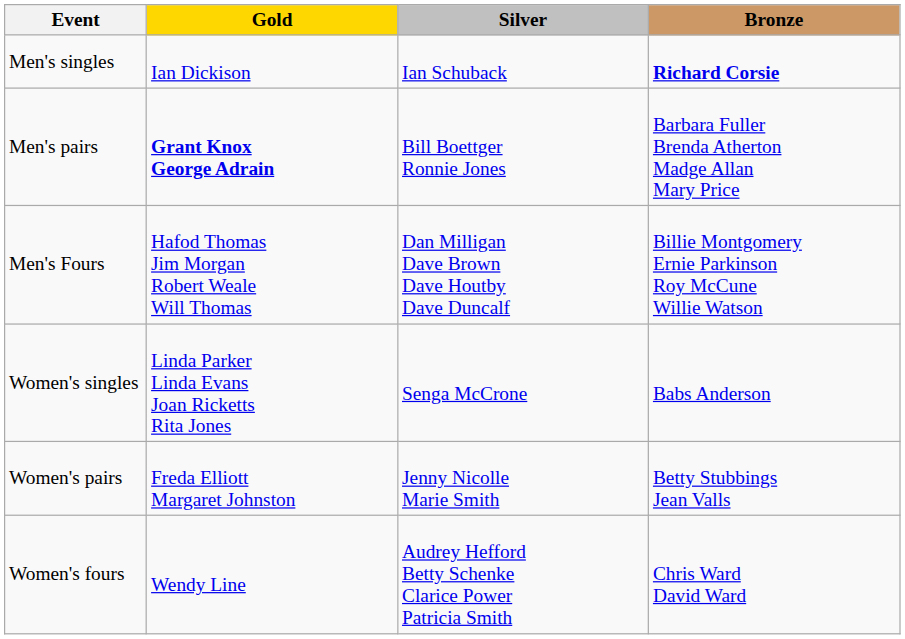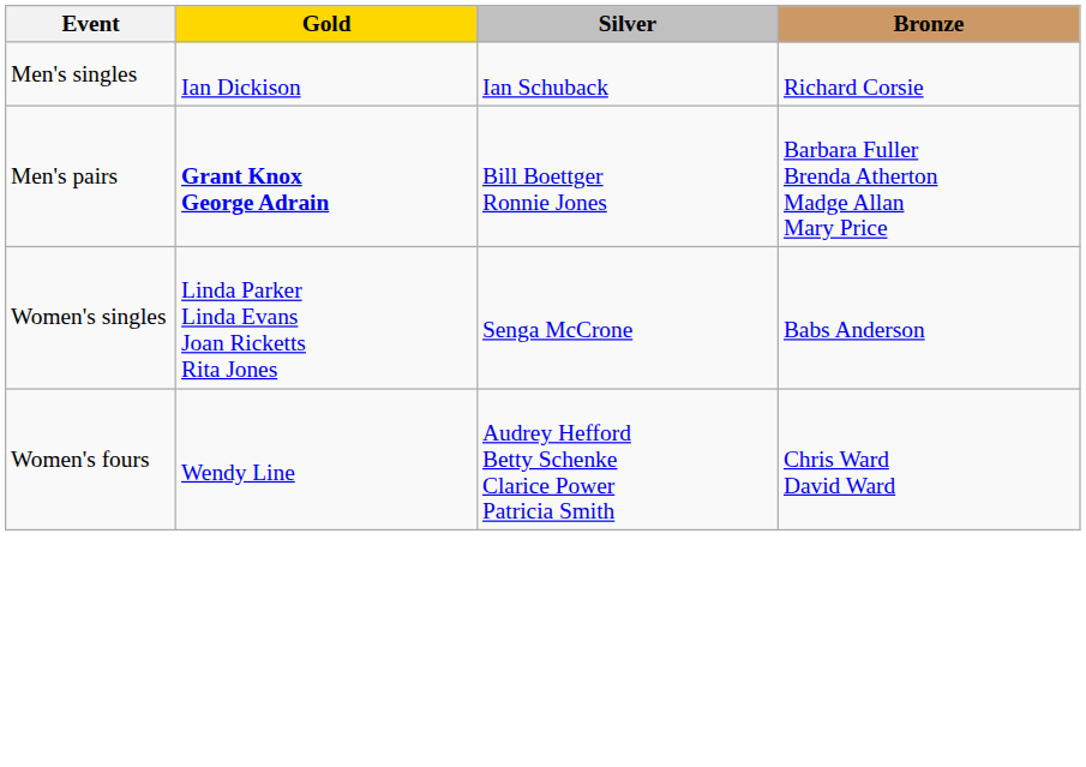Men's singles | Bronze: bold -> normal
- row: Men's Fours | Hafod Thomas Jim Morgan Robert Weale Will Thomas | Dan Milligan Dave Brown Dave Houtby Dave Duncalf | Billie Montgomery Ernie Parkinson Roy McCune Willie Watson
- row: Women's pairs | Freda Elliott Margaret Johnston | Jenny Nicolle Marie Smith | Betty Stubbings Jean Valls
